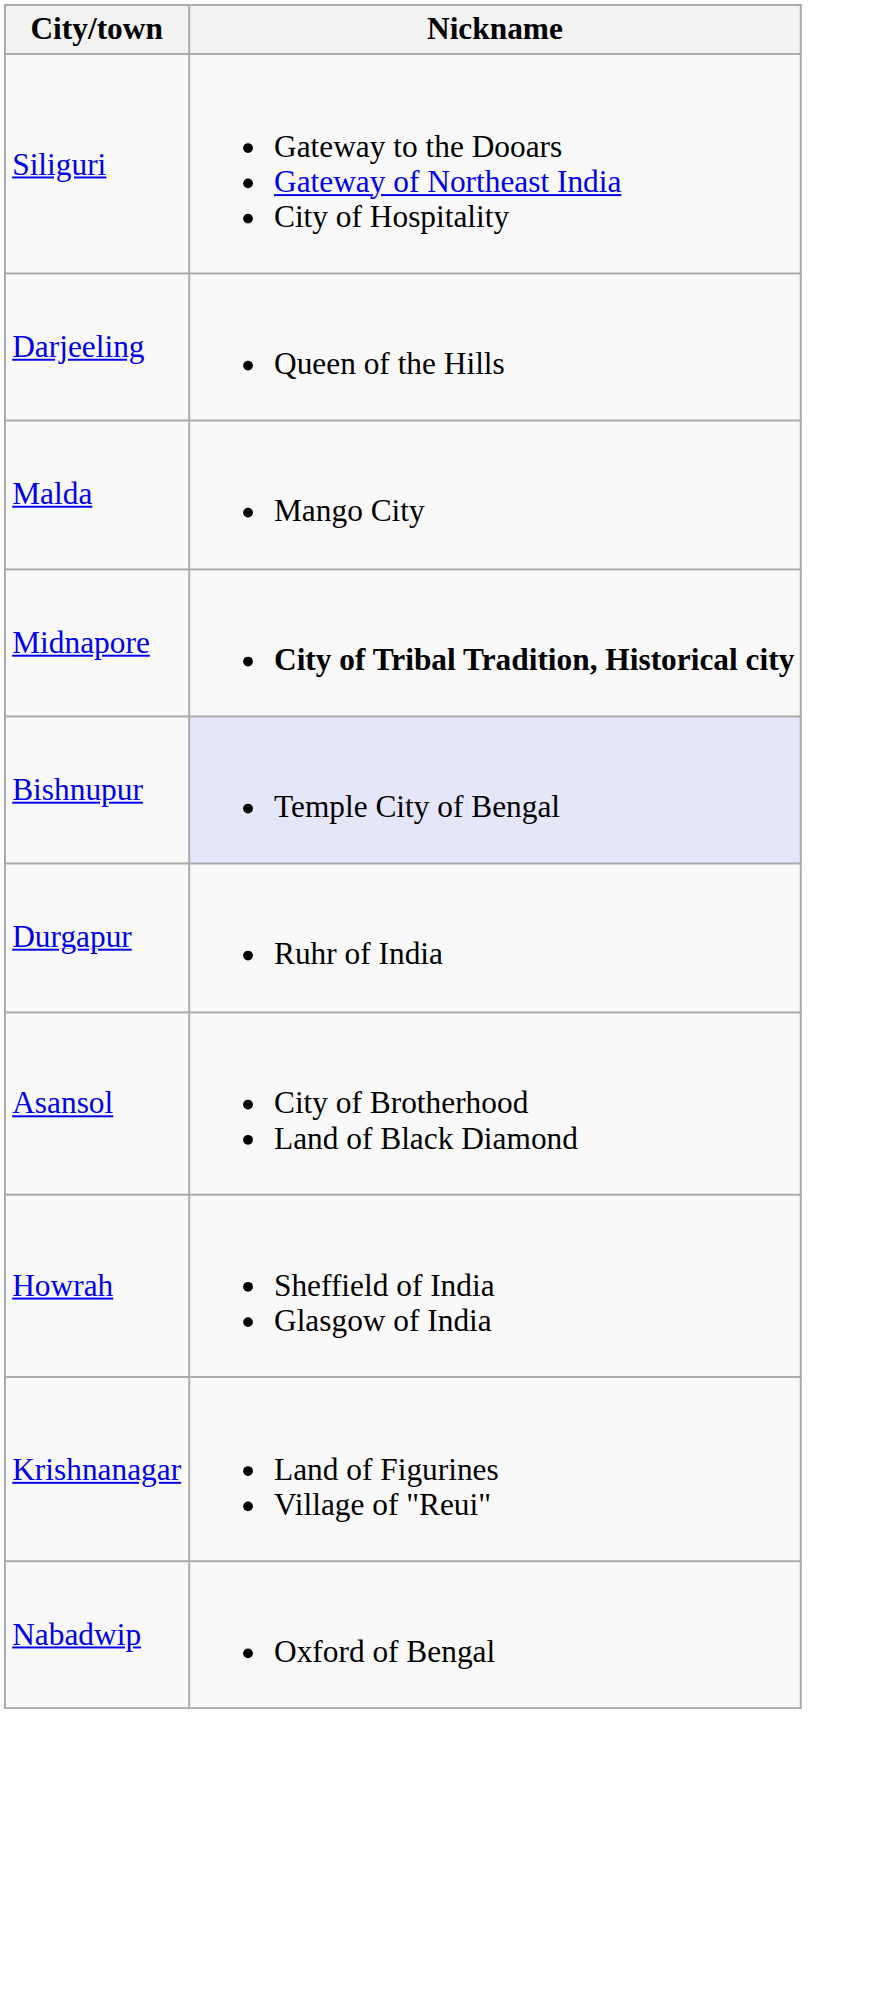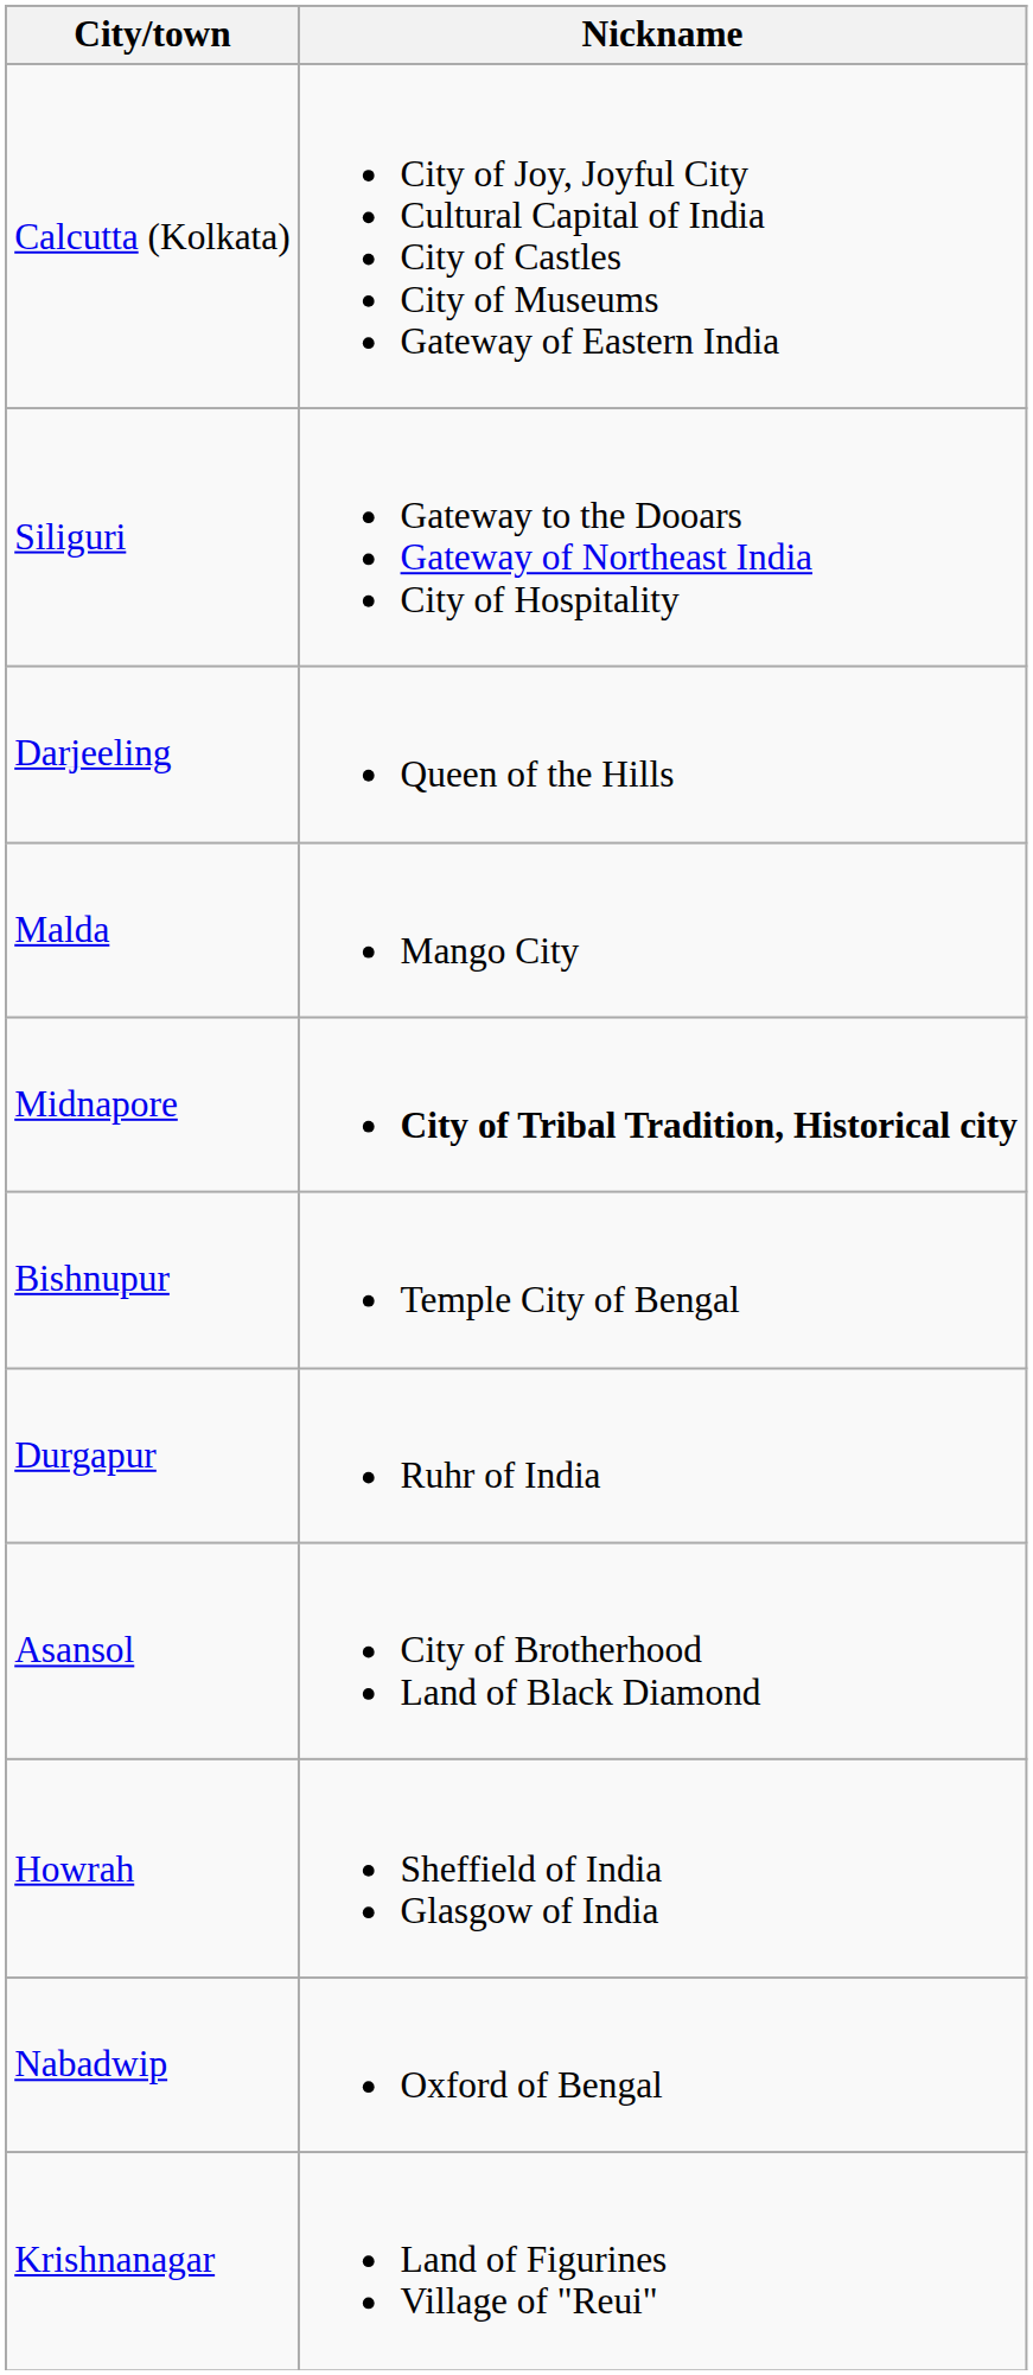+ row: Calcutta (Kolkata) | City of Joy, Joyful City Cultural Capital of India City of Castles City of Museums Gateway of Eastern India
Bishnupur | Nickname: lavender background -> no background
rows swapped: Krishnanagar <-> Nabadwip
